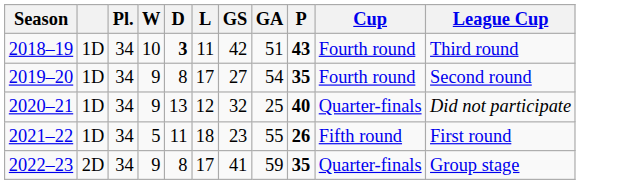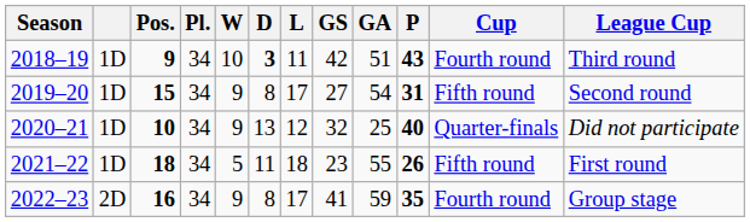+ column: Pos. | 9 | 15 | 10 | 18 | 16
2019–20 | P: 35 -> 31
2019–20 | Cup: Fourth round -> Fifth round
2022–23 | Cup: Quarter-finals -> Fourth round
